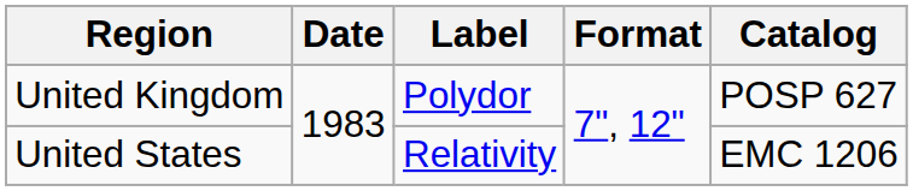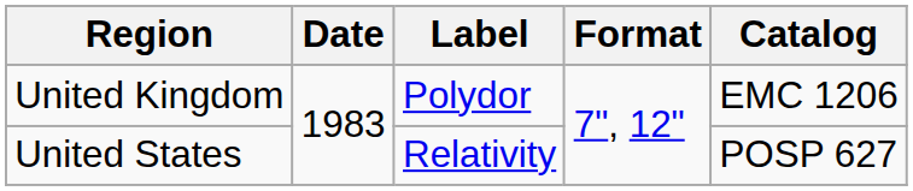United Kingdom | Catalog: POSP 627 -> EMC 1206
United States | Catalog: EMC 1206 -> POSP 627
